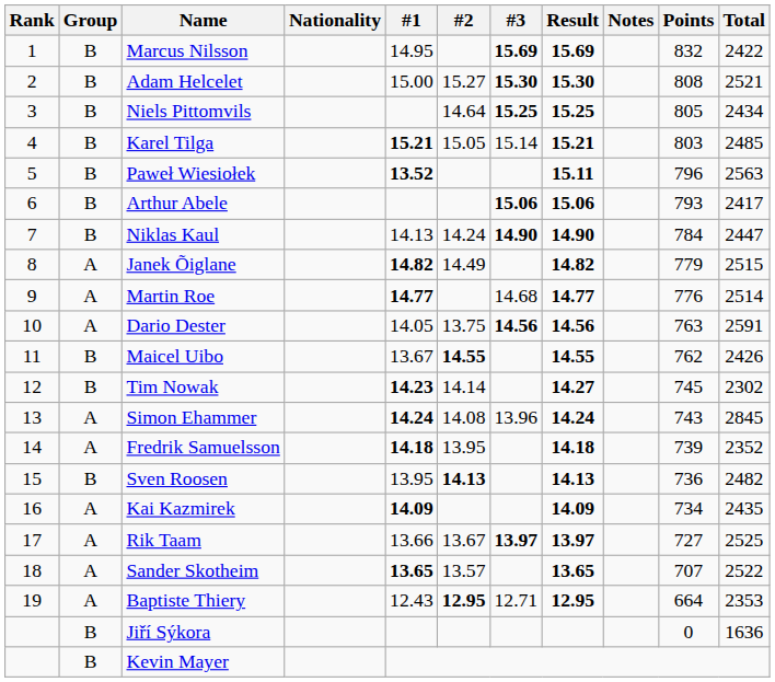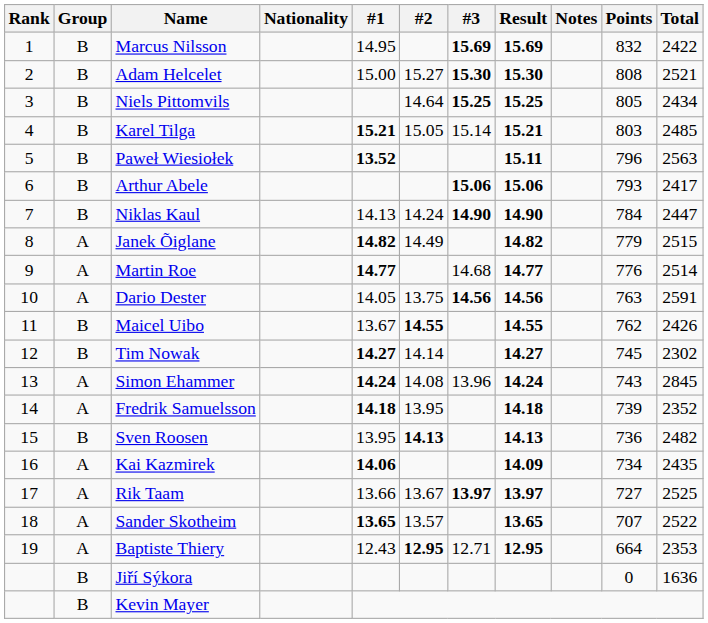Tim Nowak | #1: 14.23 -> 14.27
Kai Kazmirek | #1: 14.09 -> 14.06
